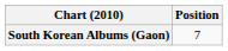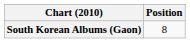South Korean Albums (Gaon) | Position: 7 -> 8
